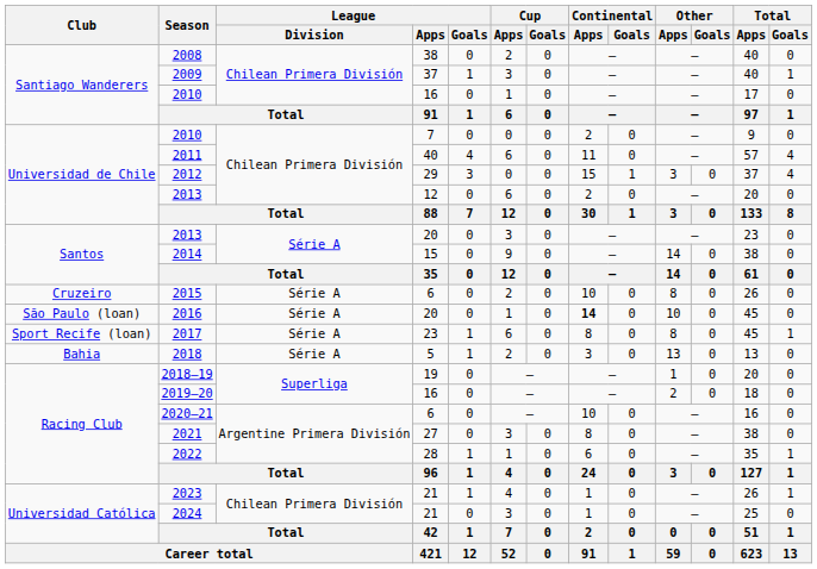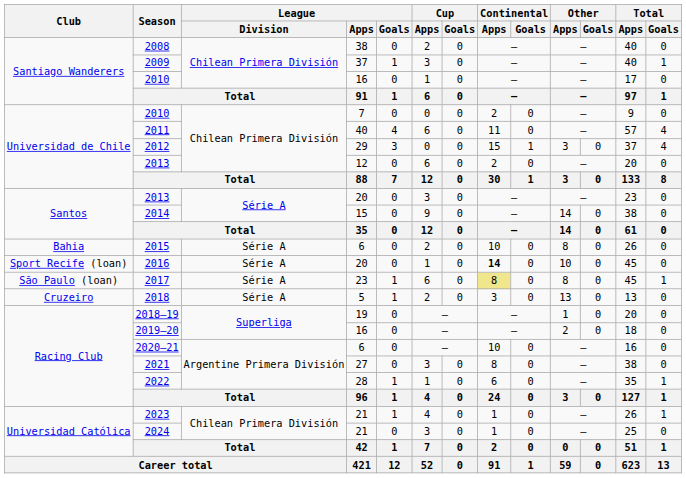2015 | Club: Cruzeiro -> Bahia
2016 | Club: São Paulo (loan) -> Sport Recife (loan)
2017 | Club: Sport Recife (loan) -> São Paulo (loan)
2017 | Continental / Apps: no background -> khaki background
2018 | Club: Bahia -> Cruzeiro
